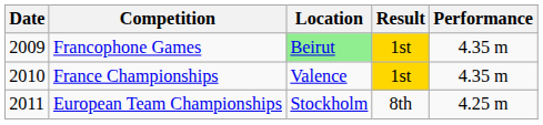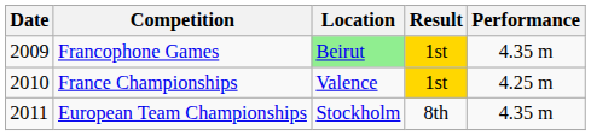France Championships | Performance: 4.35 m -> 4.25 m
European Team Championships | Performance: 4.25 m -> 4.35 m
